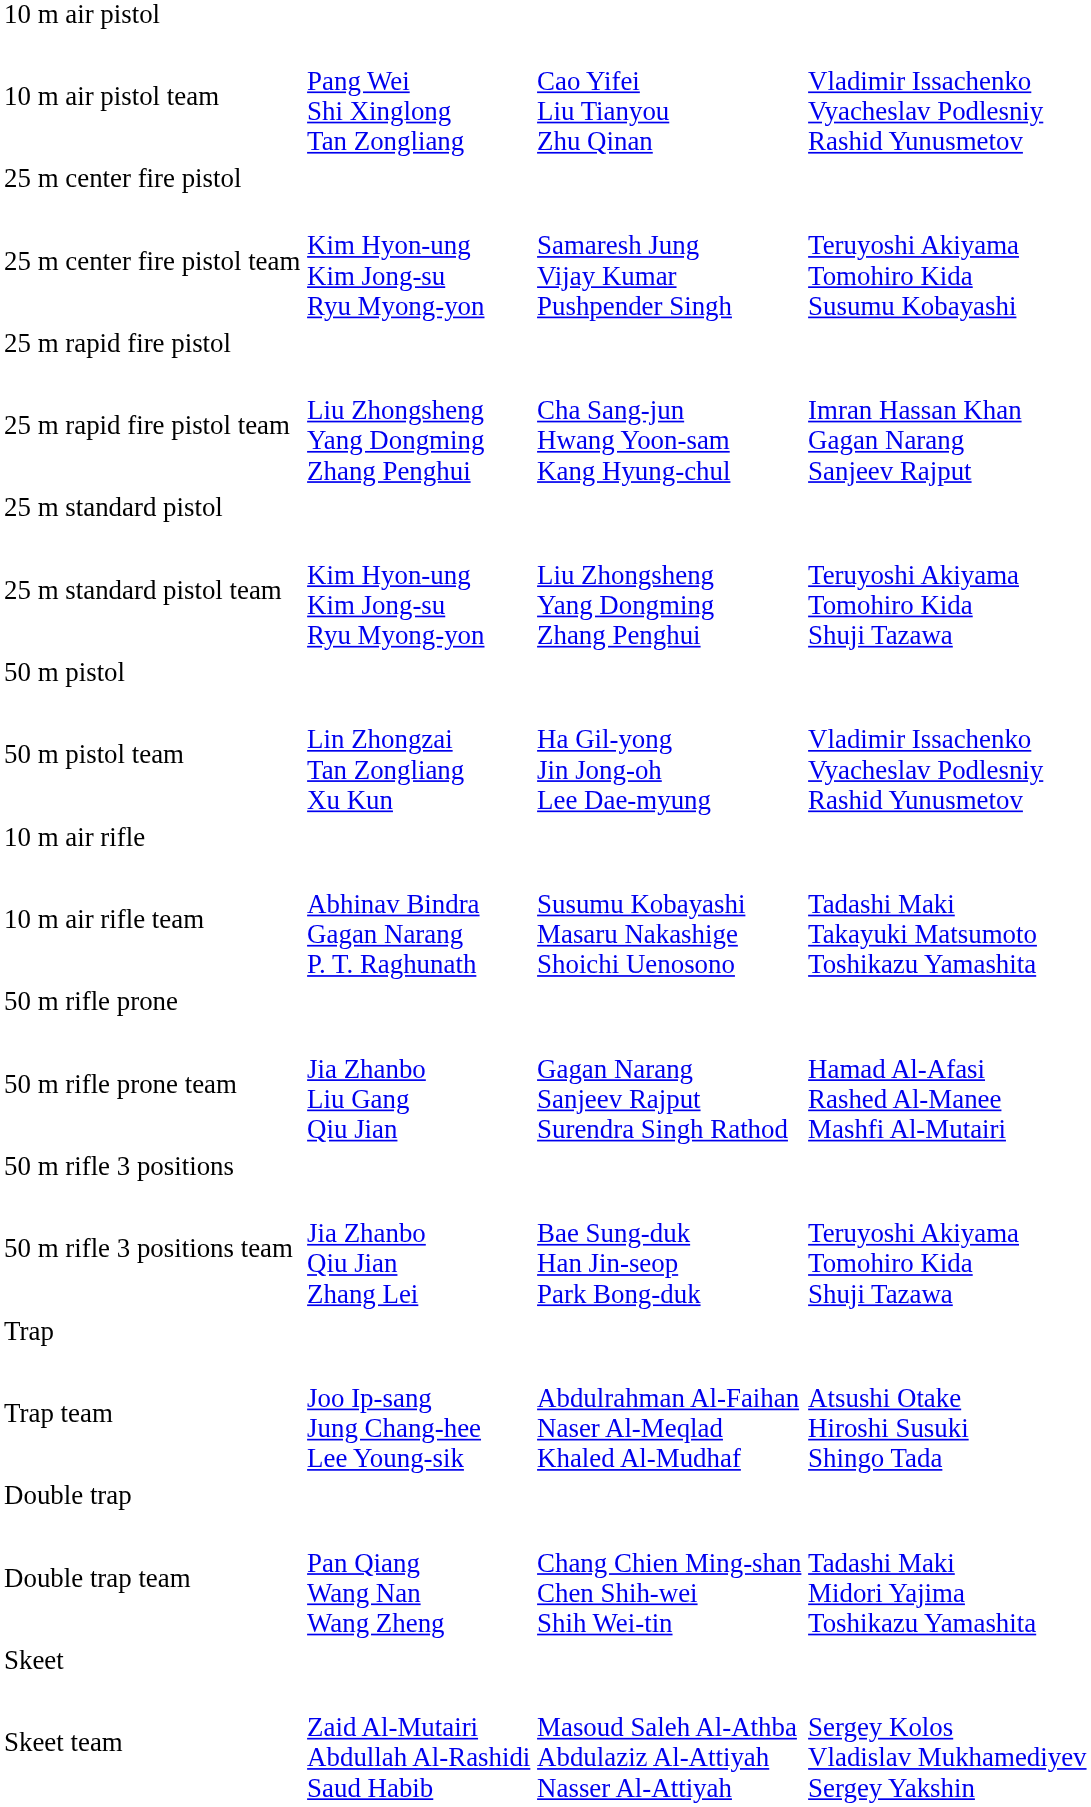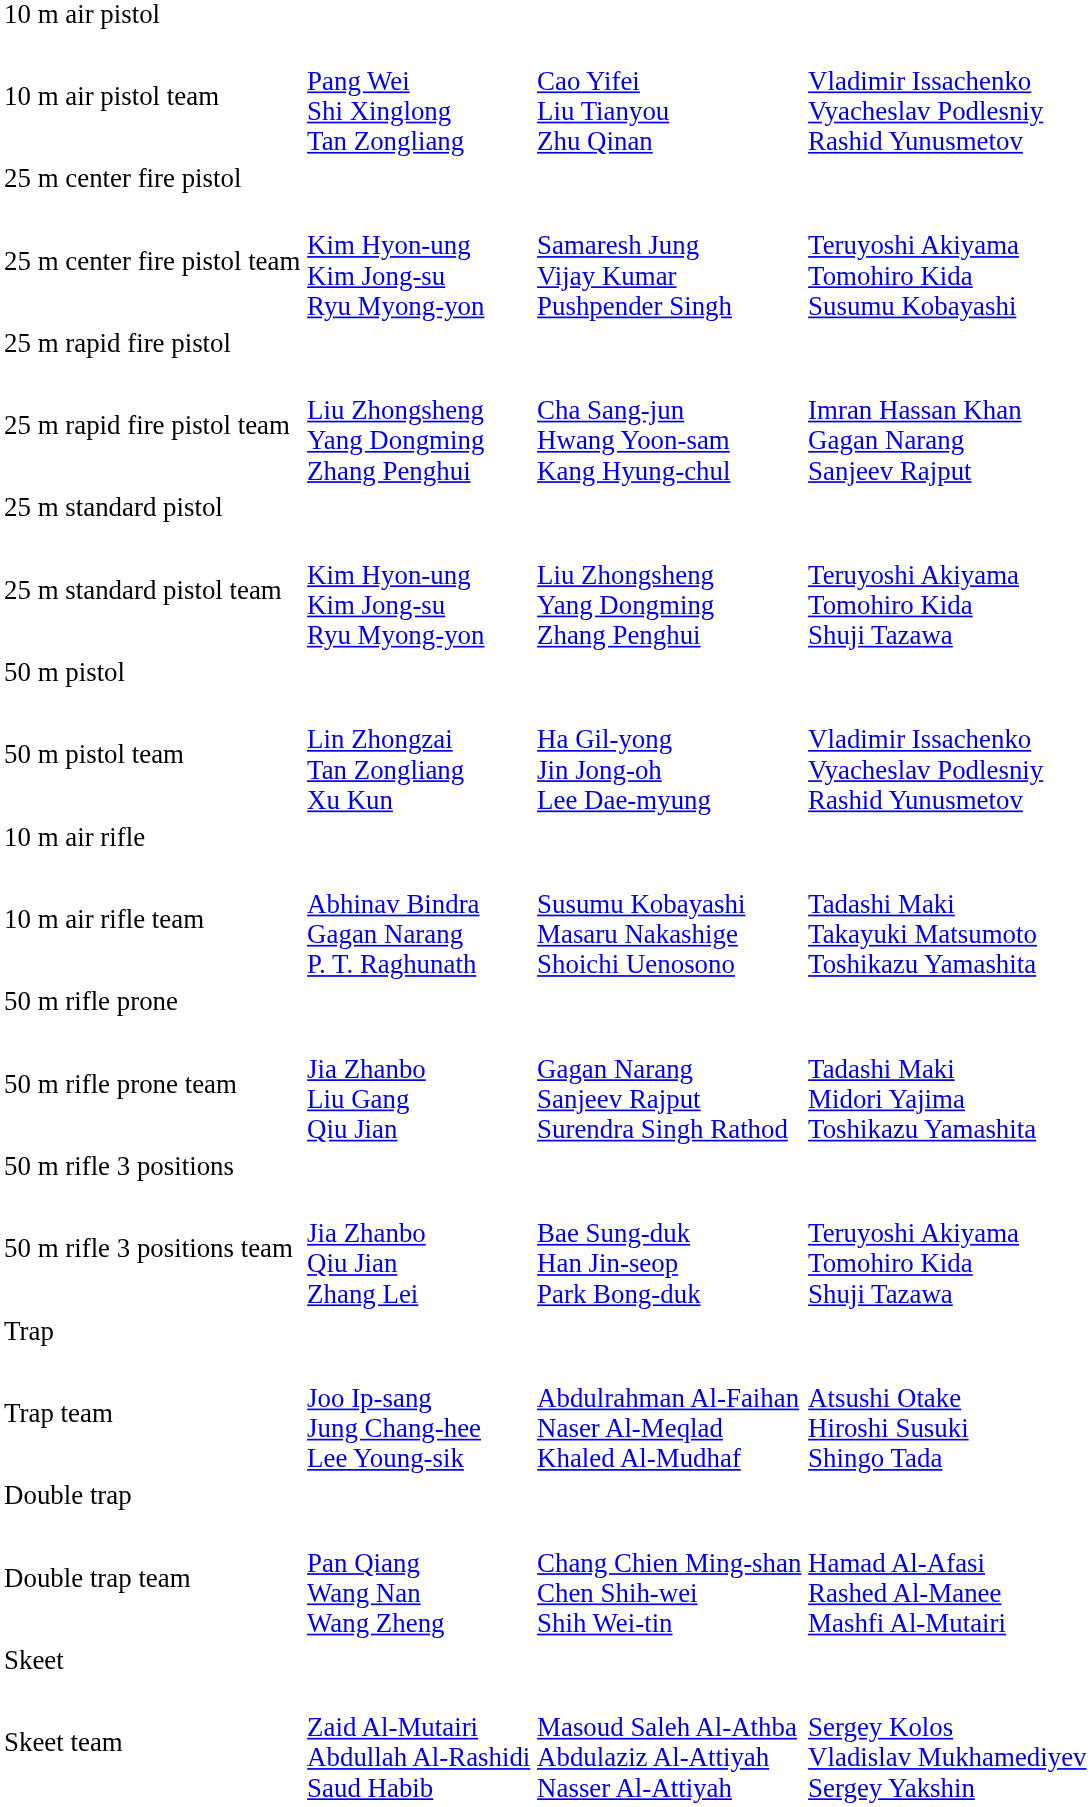50 m rifle prone team | column 4: Hamad Al-Afasi Rashed Al-Manee Mashfi Al-Mutairi -> Tadashi Maki Midori Yajima Toshikazu Yamashita
Double trap team | column 4: Tadashi Maki Midori Yajima Toshikazu Yamashita -> Hamad Al-Afasi Rashed Al-Manee Mashfi Al-Mutairi
